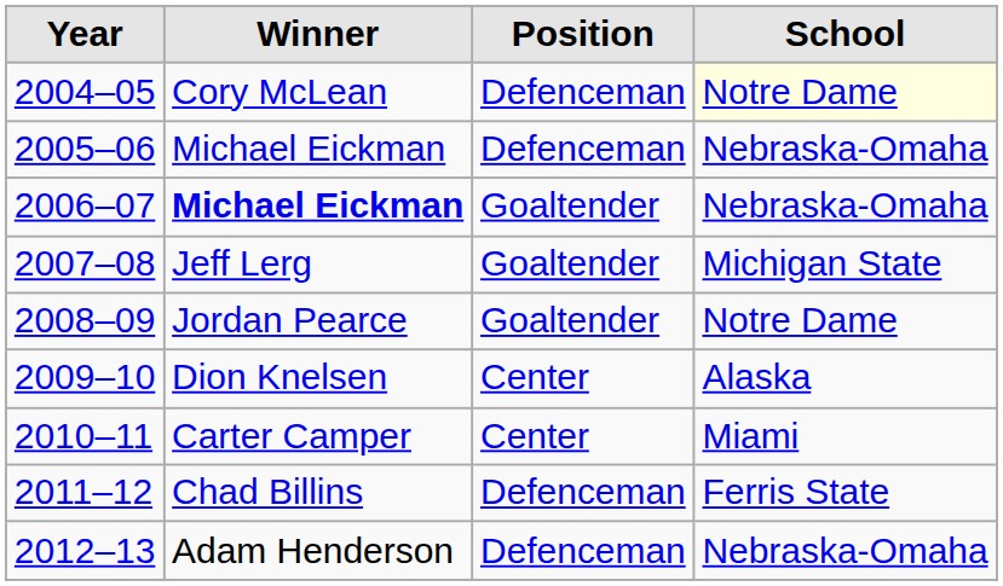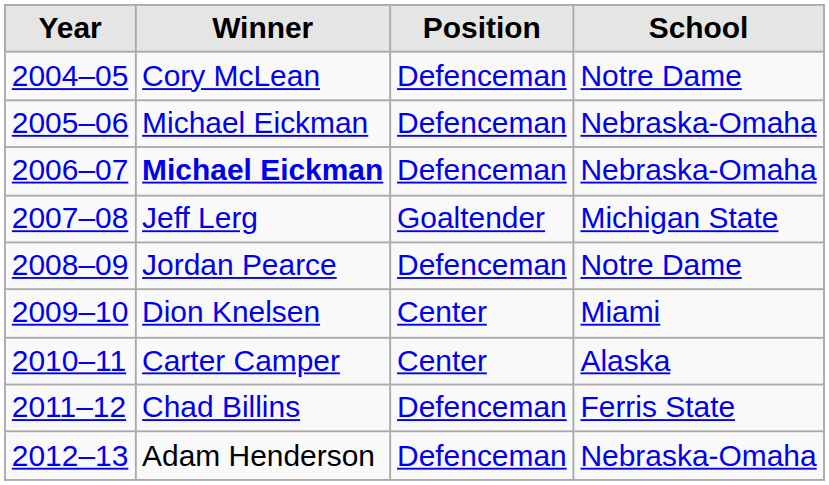2004–05 | School: lightyellow background -> no background
2006–07 | Position: Goaltender -> Defenceman
2008–09 | Position: Goaltender -> Defenceman
2009–10 | School: Alaska -> Miami
2010–11 | School: Miami -> Alaska
